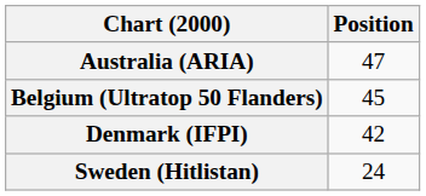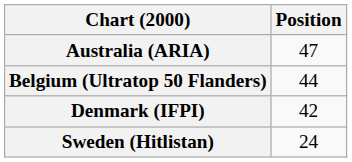Belgium (Ultratop 50 Flanders) | Position: 45 -> 44
